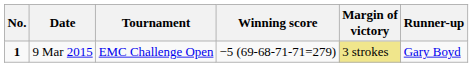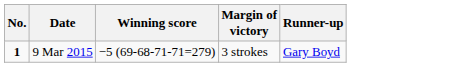- column: Tournament | EMC Challenge Open
9 Mar 2015 | Margin of victory: khaki background -> no background
